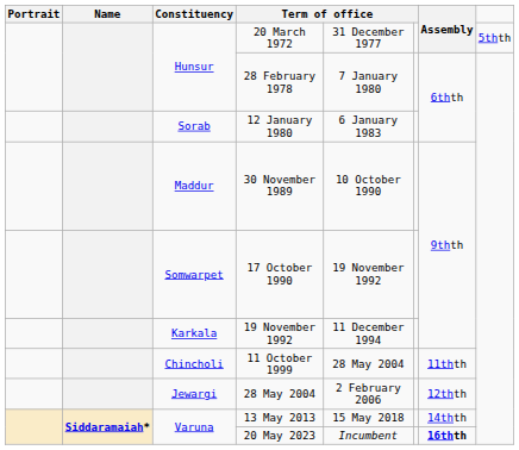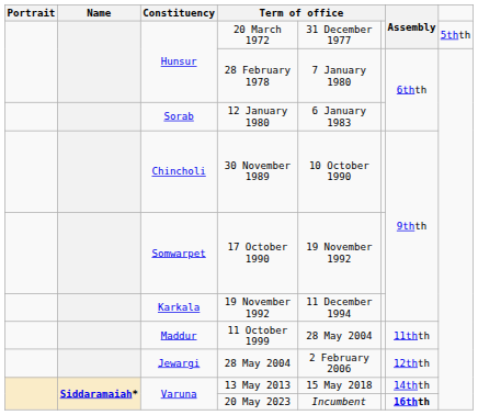30 November 1989 | Constituency: Maddur -> Chincholi
11 October 1999 | Constituency: Chincholi -> Maddur
